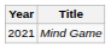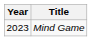Mind Game | Year: 2021 -> 2023
